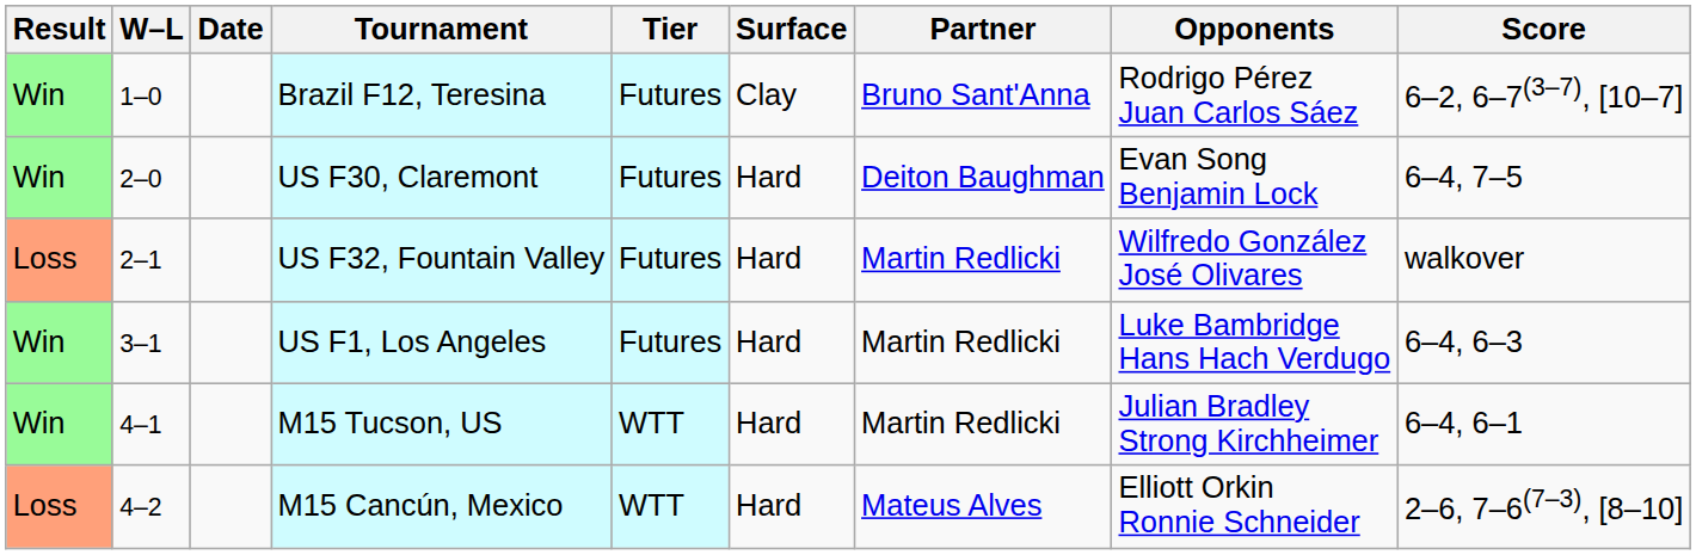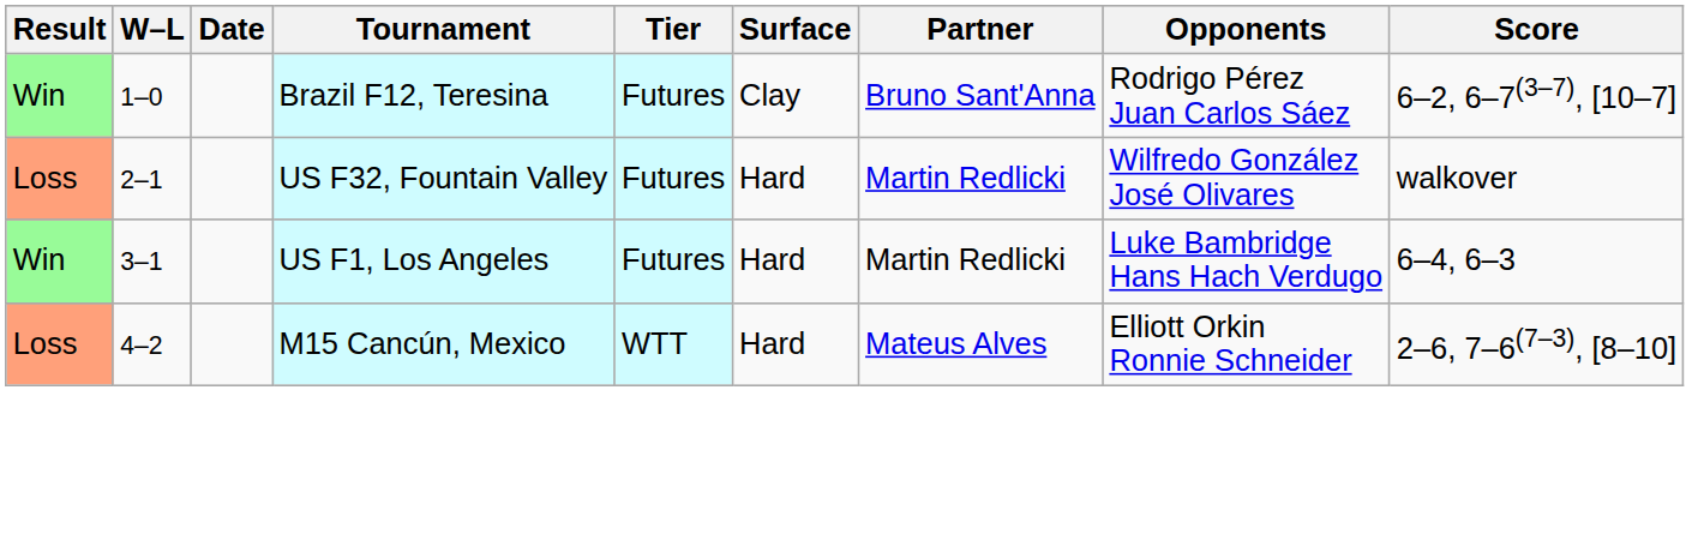- row: Win | 2–0 | US F30, Claremont | Futures | Hard | Deiton Baughman | Evan Song Benjamin Lock | 6–4, 7–5
- row: Win | 4–1 | M15 Tucson, US | WTT | Hard | Martin Redlicki | Julian Bradley Strong Kirchheimer | 6–4, 6–1
